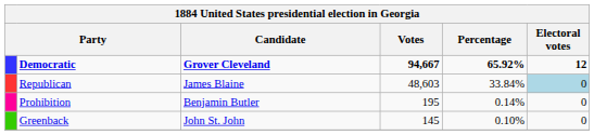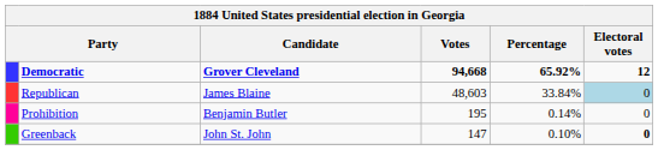Democratic | Votes: 94,667 -> 94,668
Greenback | Votes: 145 -> 147
Greenback | Electoral votes: normal -> bold
